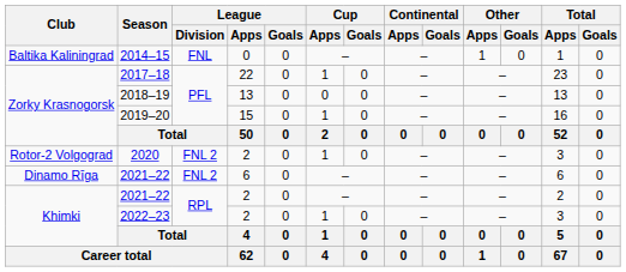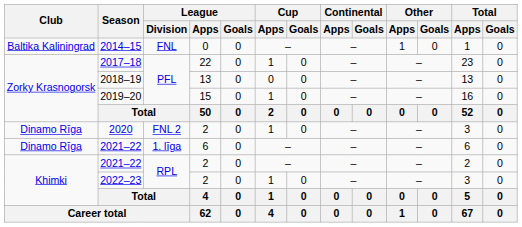2020 | Club: Rotor-2 Volgograd -> Dinamo Rīga
2021–22 / 6 | League / Division: FNL 2 -> 1. līga
